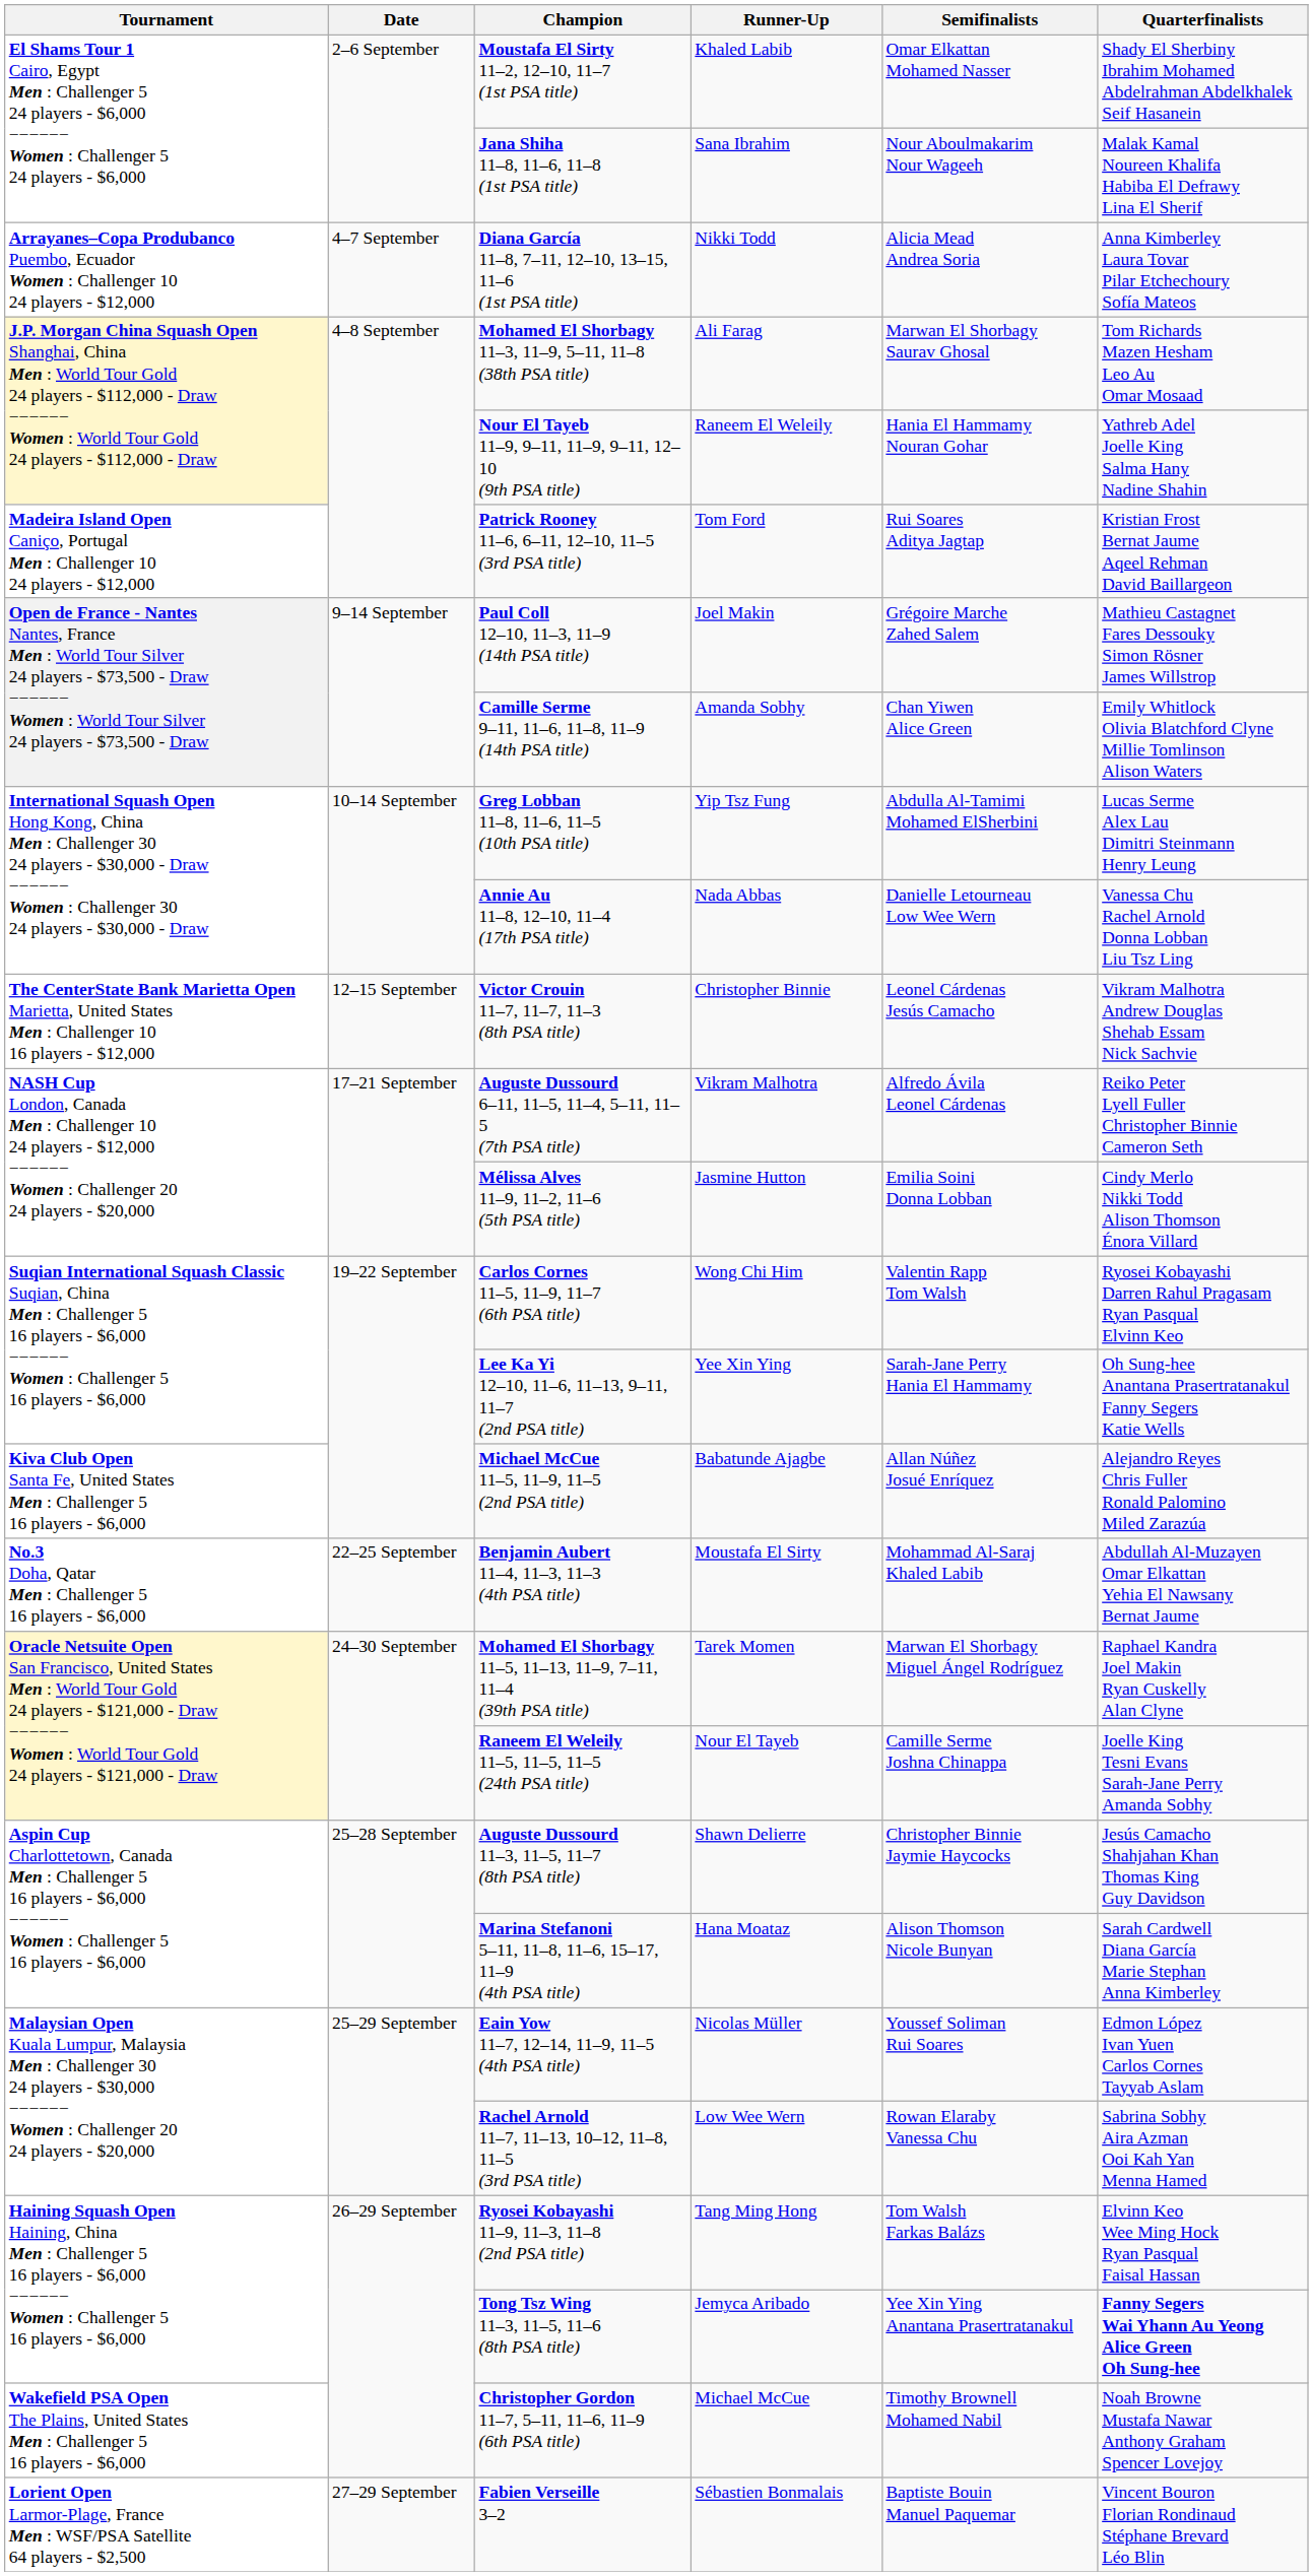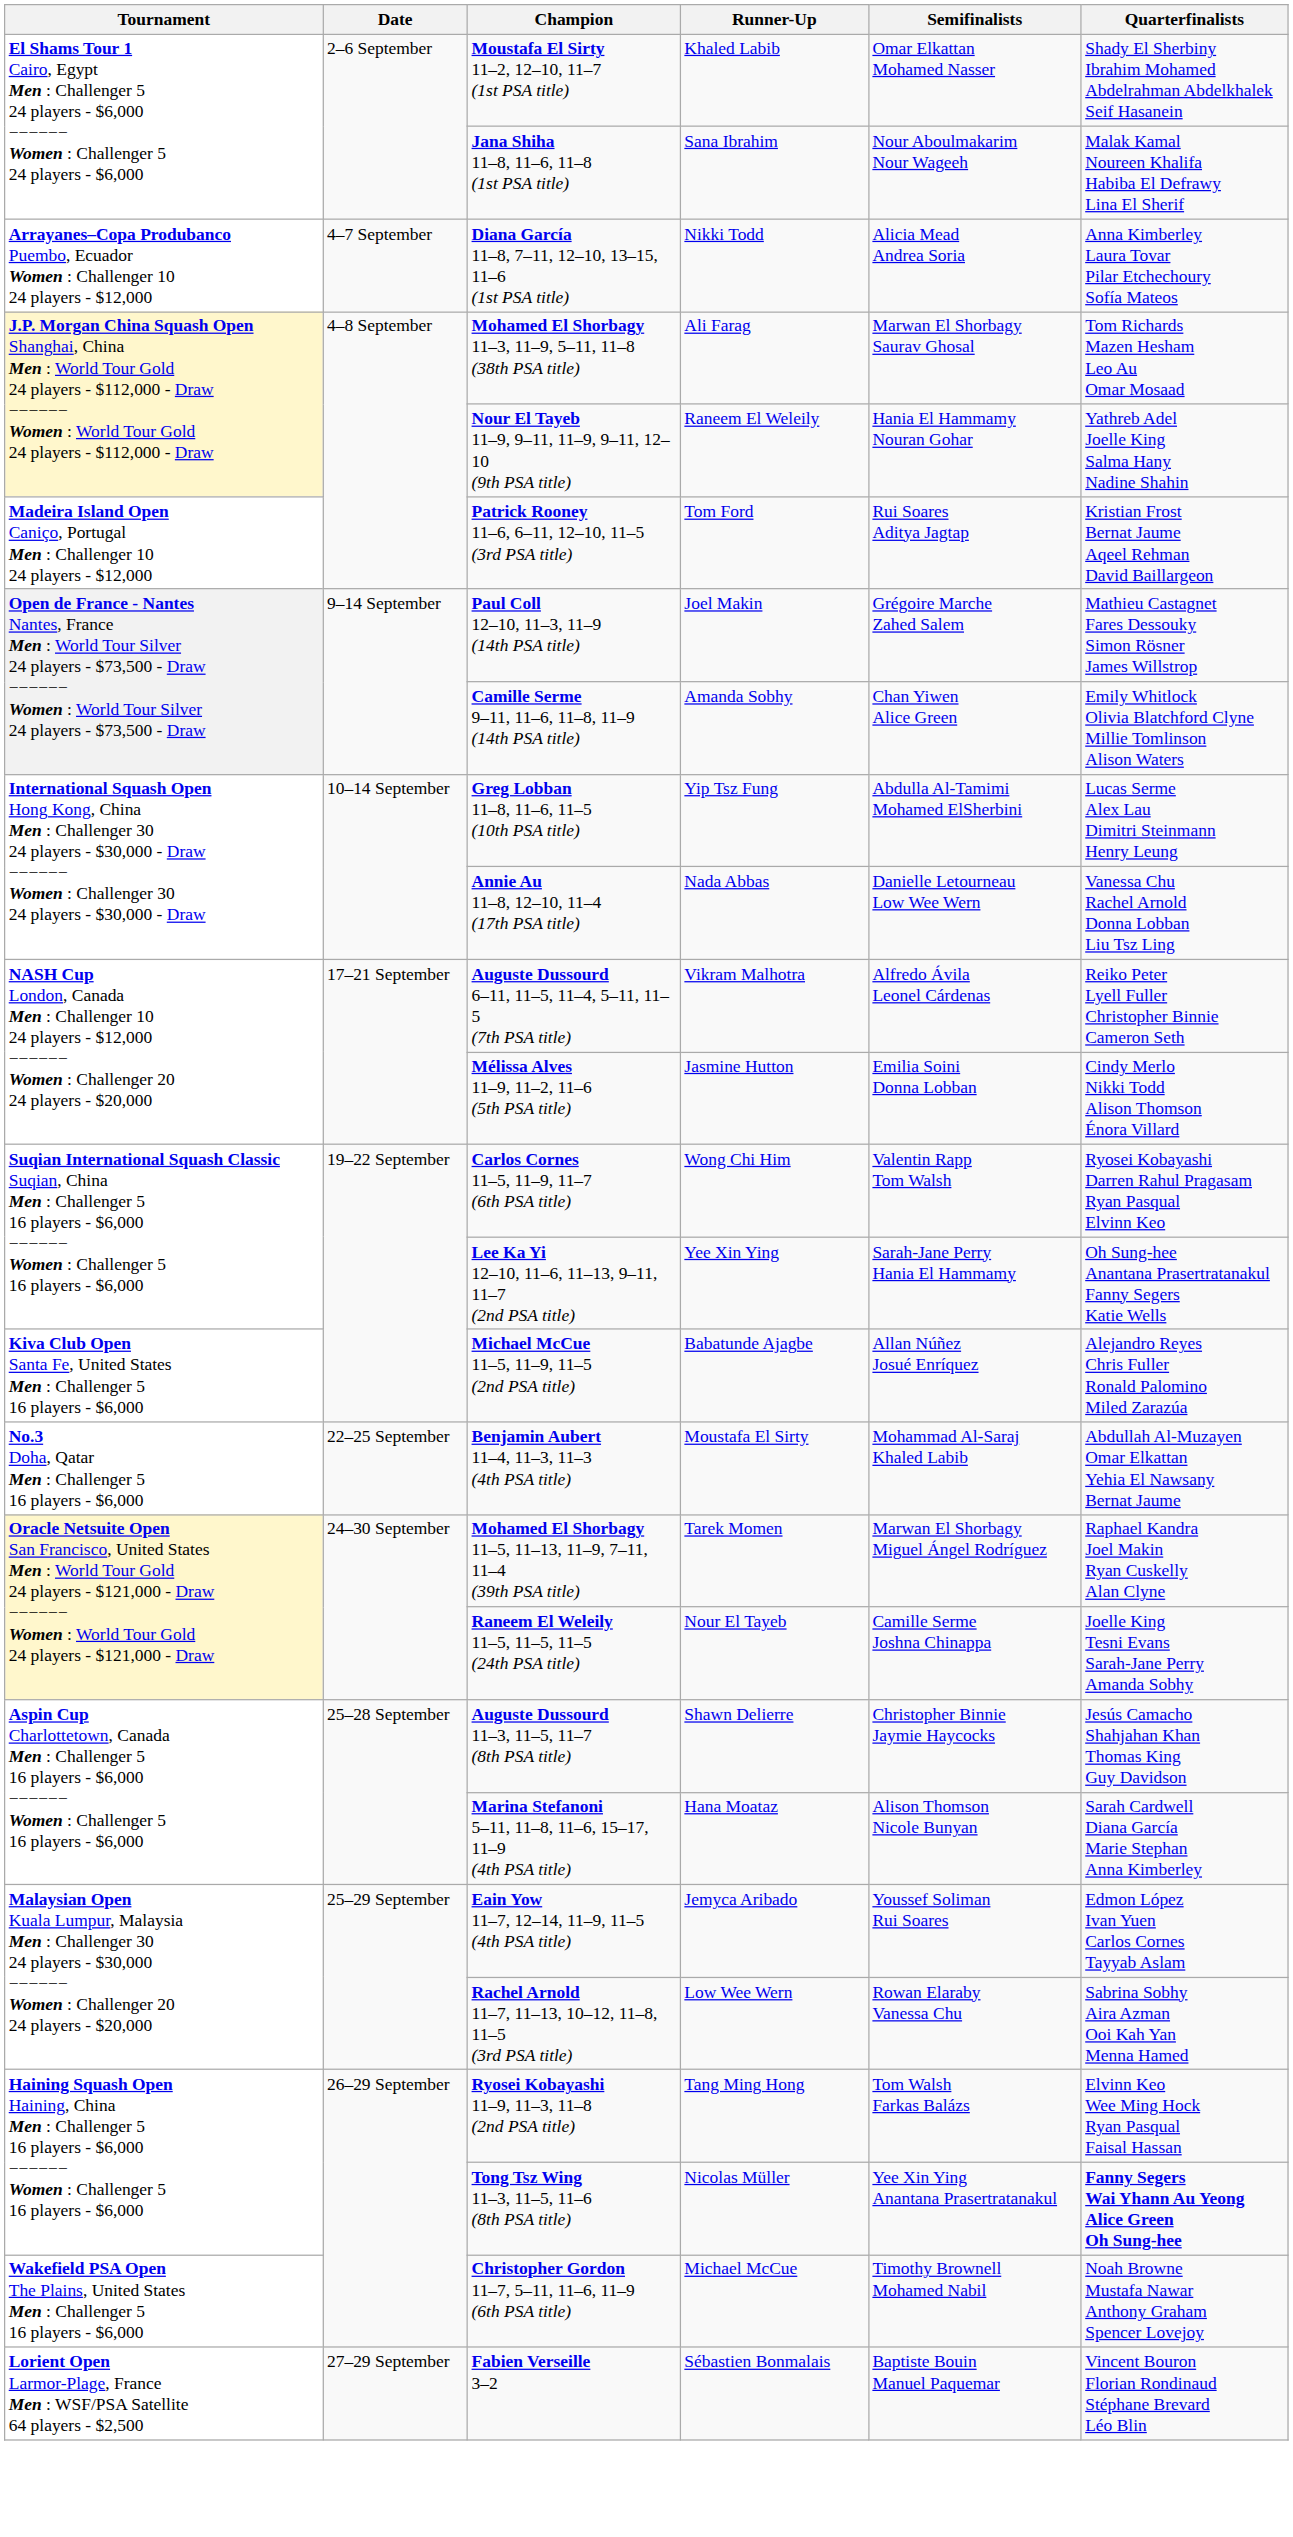- row: The CenterState Bank Marietta Open Marietta, United States Men : Challenger 10 16 players - $12,000 | 12–15 September | Victor Crouin 11–7, 11–7, 11–3 (8th PSA title) | Christopher Binnie | Leonel Cárdenas Jesús Camacho | Vikram Malhotra Andrew Douglas Shehab Essam Nick Sachvie
Eain Yow 11–7, 12–14, 11–9, 11–5 (4th PSA title) | Runner-Up: Nicolas Müller -> Jemyca Aribado
Tong Tsz Wing 11–3, 11–5, 11–6 (8th PSA title) | Runner-Up: Jemyca Aribado -> Nicolas Müller
